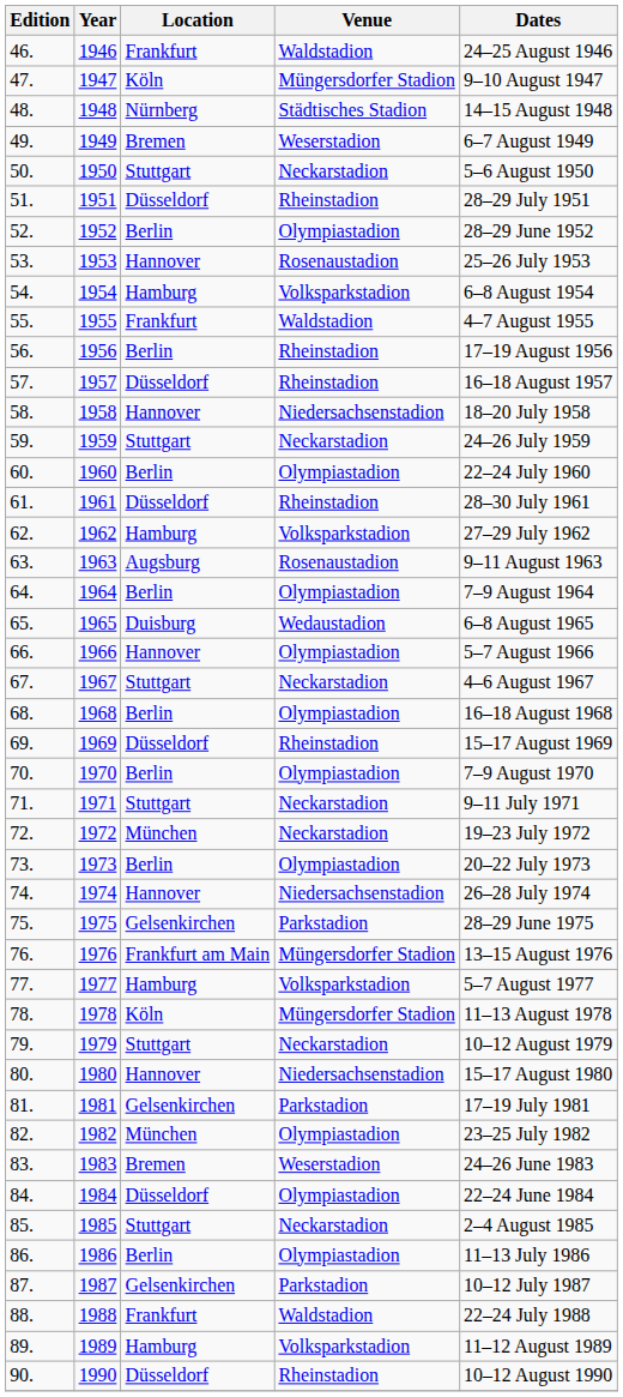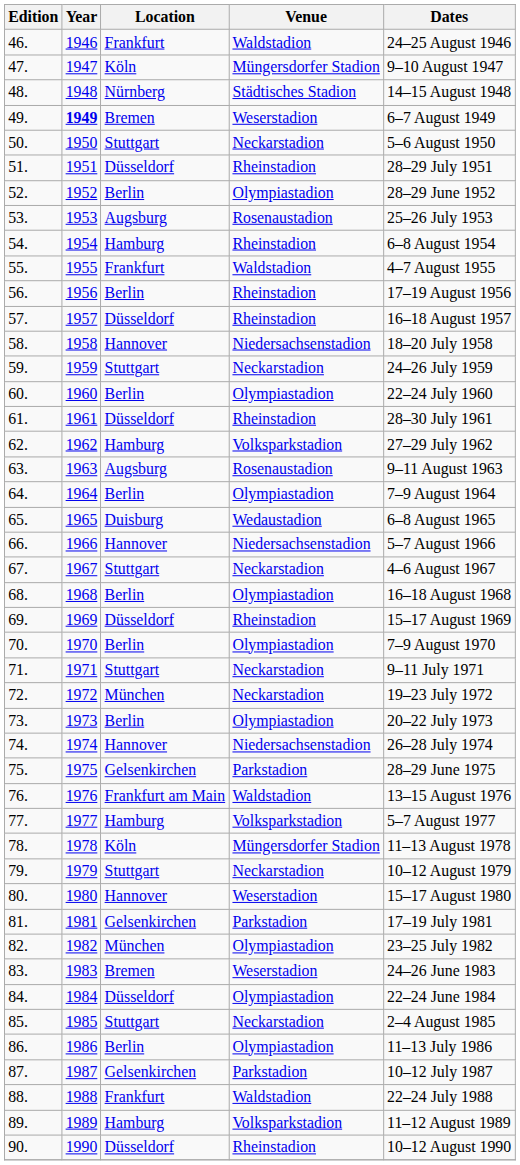49. | Year: normal -> bold
53. | Location: Hannover -> Augsburg
54. | Venue: Volksparkstadion -> Rheinstadion
66. | Venue: Olympiastadion -> Niedersachsenstadion
76. | Venue: Müngersdorfer Stadion -> Waldstadion
80. | Venue: Niedersachsenstadion -> Weserstadion
